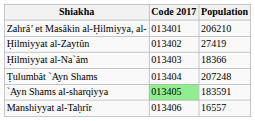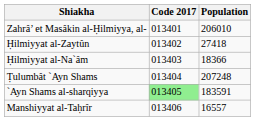Zahrâ’ et Masâkin al-Ḥilmiyya, al- | Population: 206210 -> 206010
Ḥilmiyyat al-Zaytûn | Population: 27419 -> 27418
